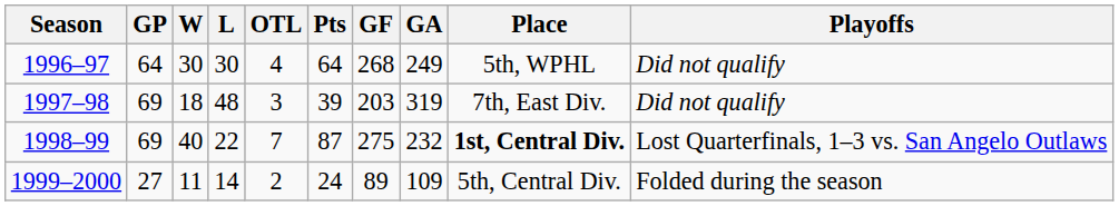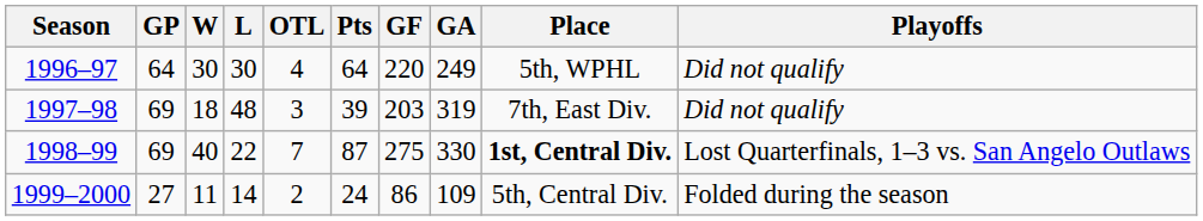1996–97 | GF: 268 -> 220
1998–99 | GA: 232 -> 330
1999–2000 | GF: 89 -> 86
